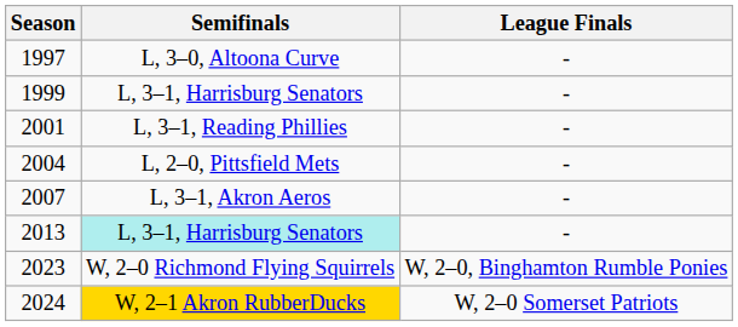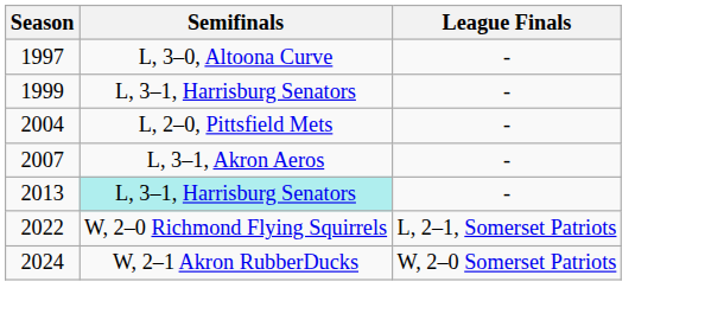- row: 2001 | L, 3–1, Reading Phillies | -
+ row: 2022 | W, 2–0 Richmond Flying Squirrels | L, 2–1, Somerset Patriots
- row: 2023 | W, 2–0 Richmond Flying Squirrels | W, 2–0, Binghamton Rumble Ponies
2024 | Semifinals: gold background -> no background
